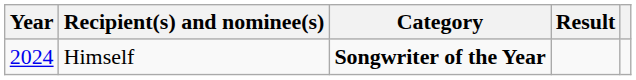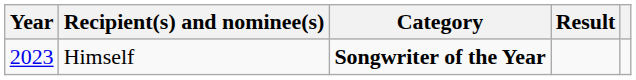Himself | Year: 2024 -> 2023
